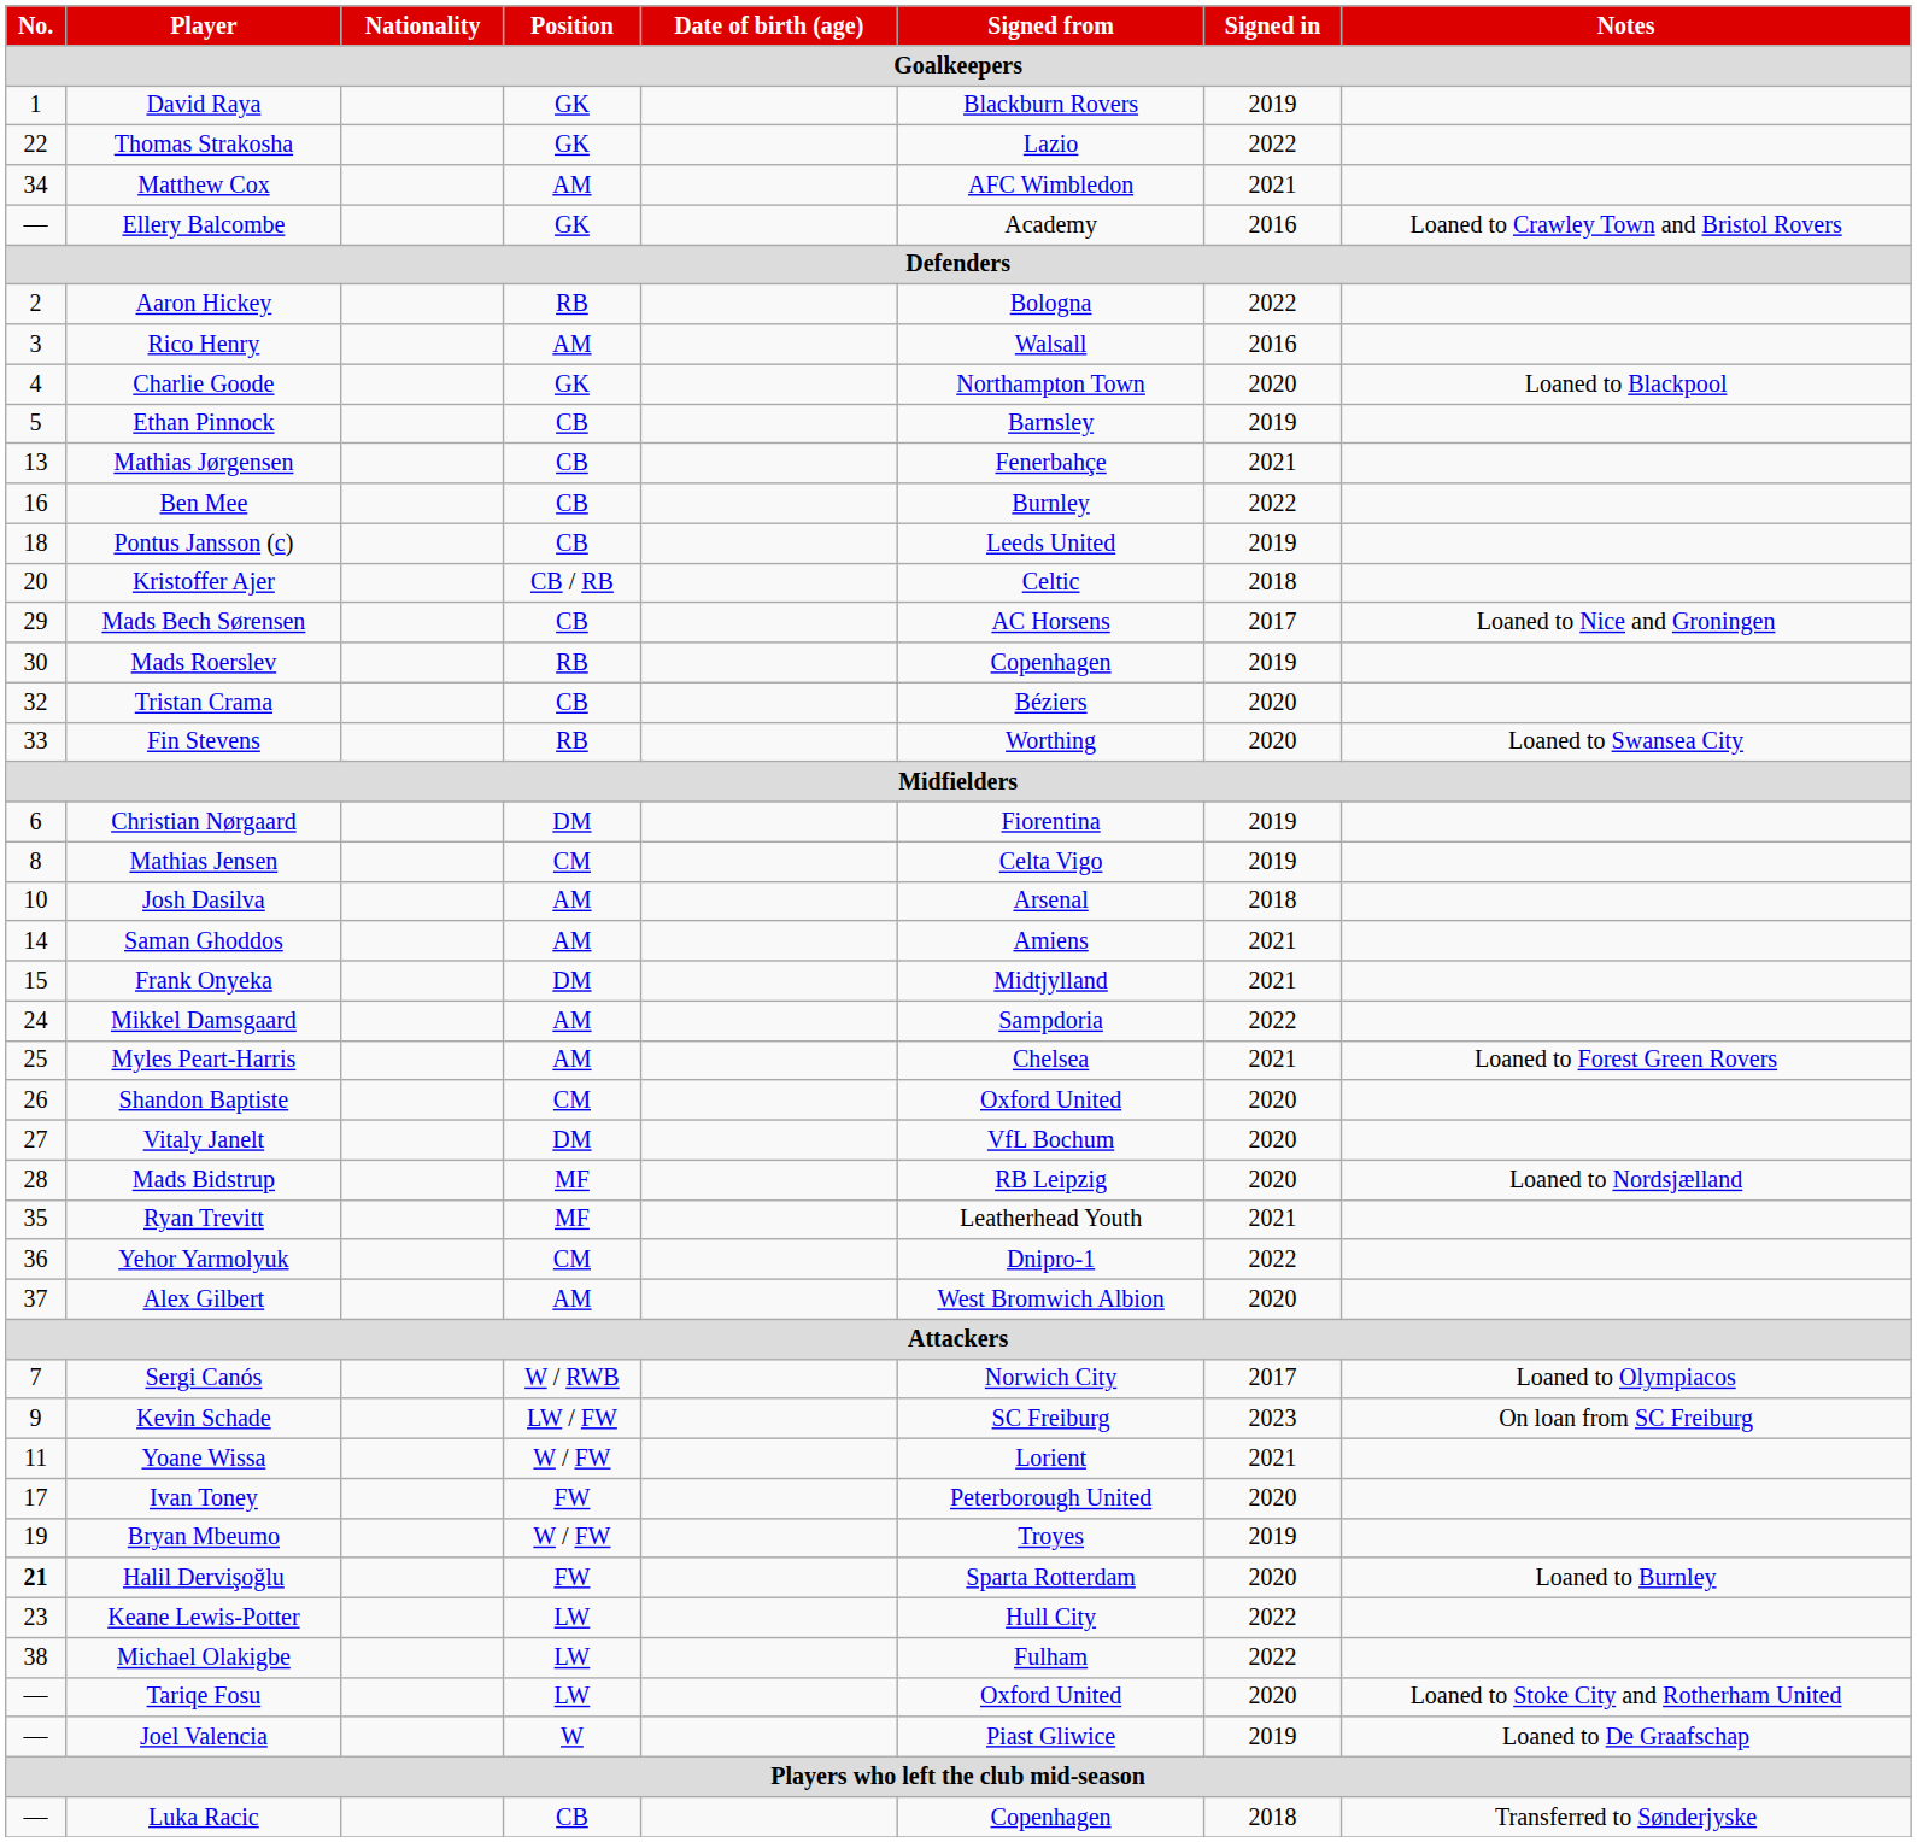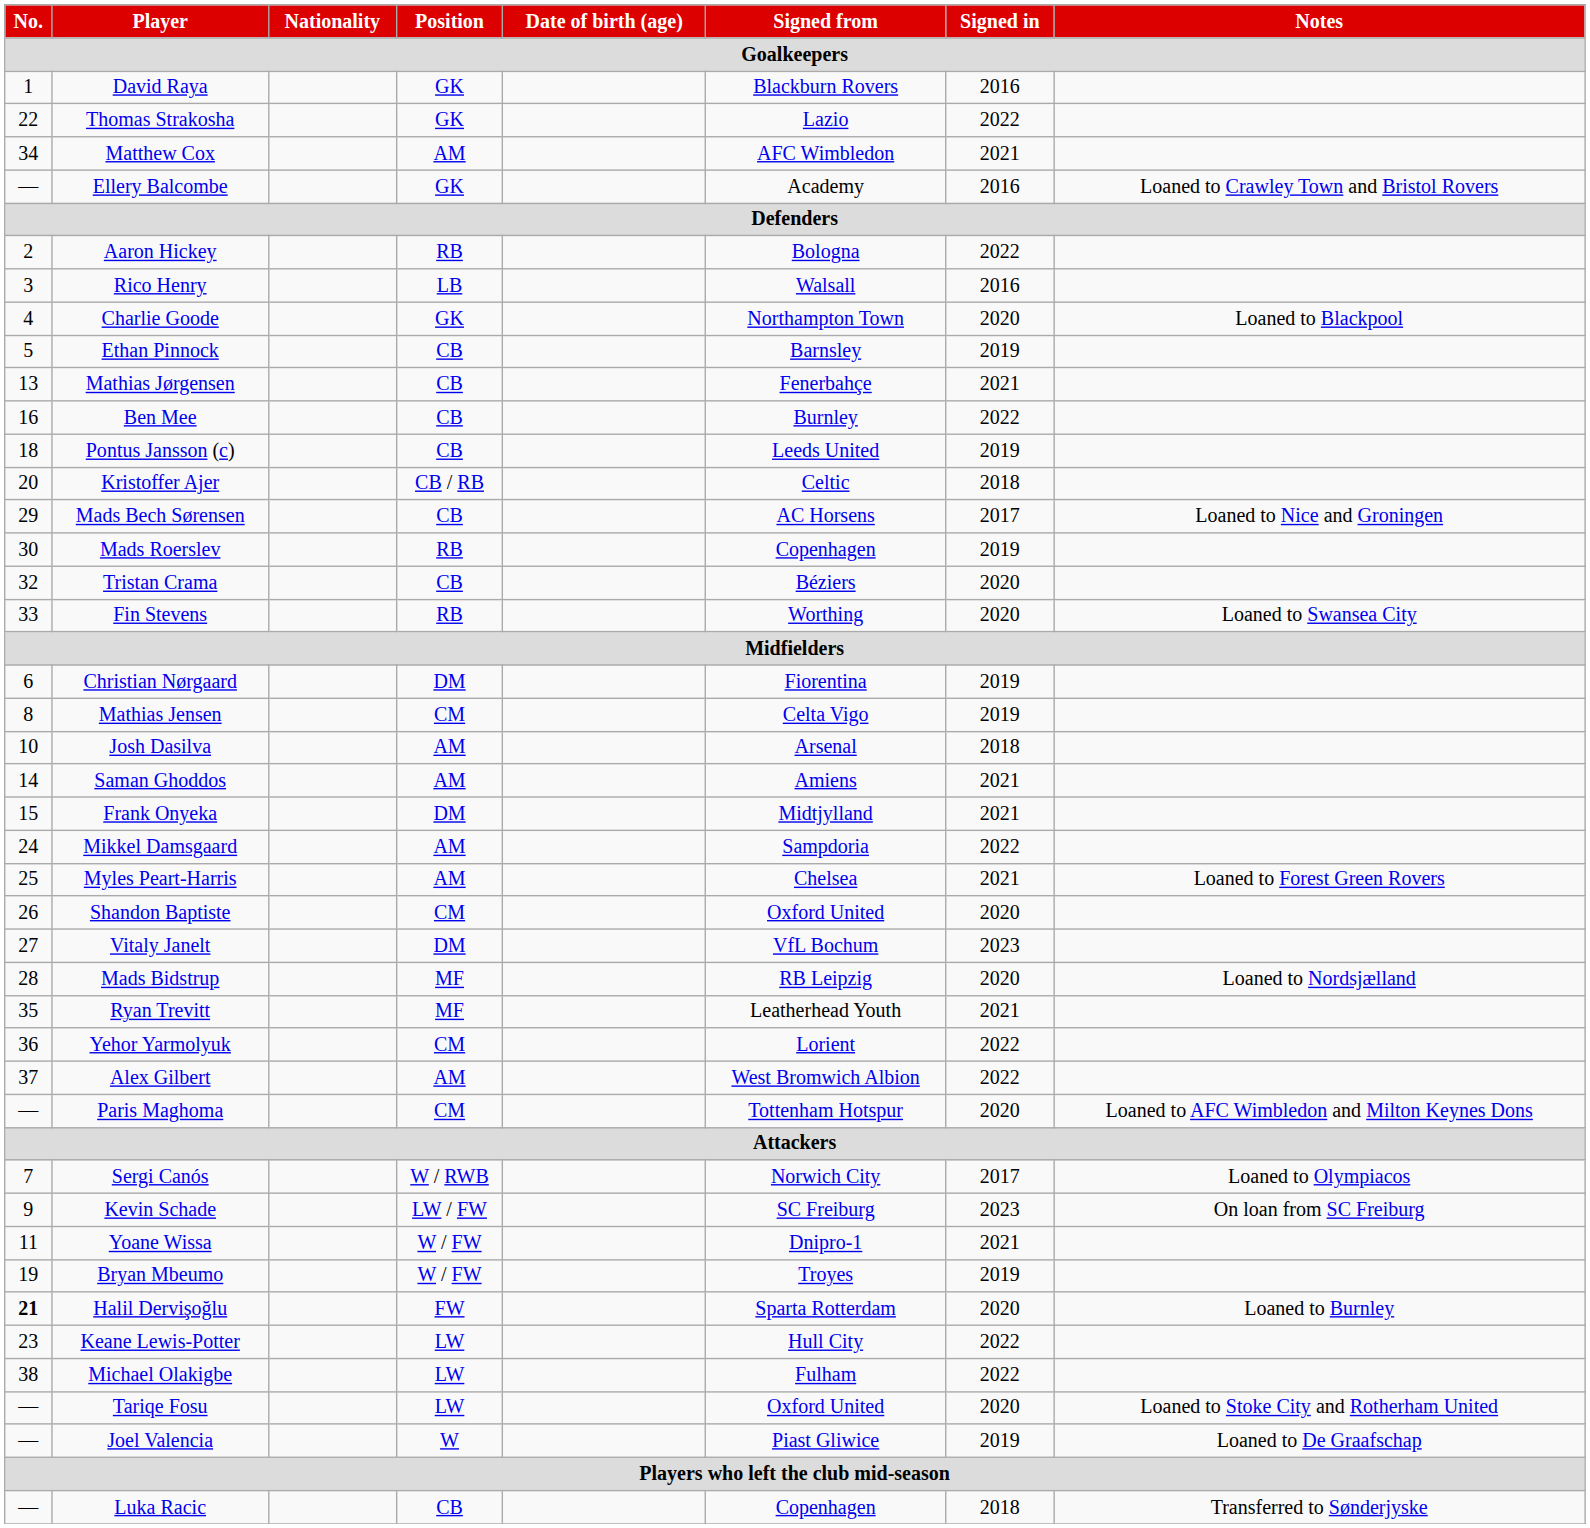David Raya | Signed in: 2019 -> 2016
Rico Henry | Position: AM -> LB
Vitaly Janelt | Signed in: 2020 -> 2023
Yehor Yarmolyuk | Signed from: Dnipro-1 -> Lorient
Alex Gilbert | Signed in: 2020 -> 2022
+ row: ― | Paris Maghoma | CM | Tottenham Hotspur | 2020 | Loaned to AFC Wimbledon and Milton Keynes Dons
Yoane Wissa | Signed from: Lorient -> Dnipro-1
- row: 17 | Ivan Toney | FW | Peterborough United | 2020
